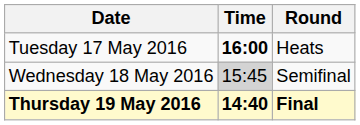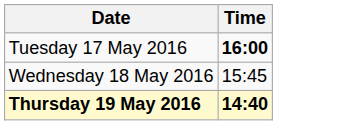- column: Round | Heats | Semifinal | Final
Wednesday 18 May 2016 | Time: lightgrey background -> no background
